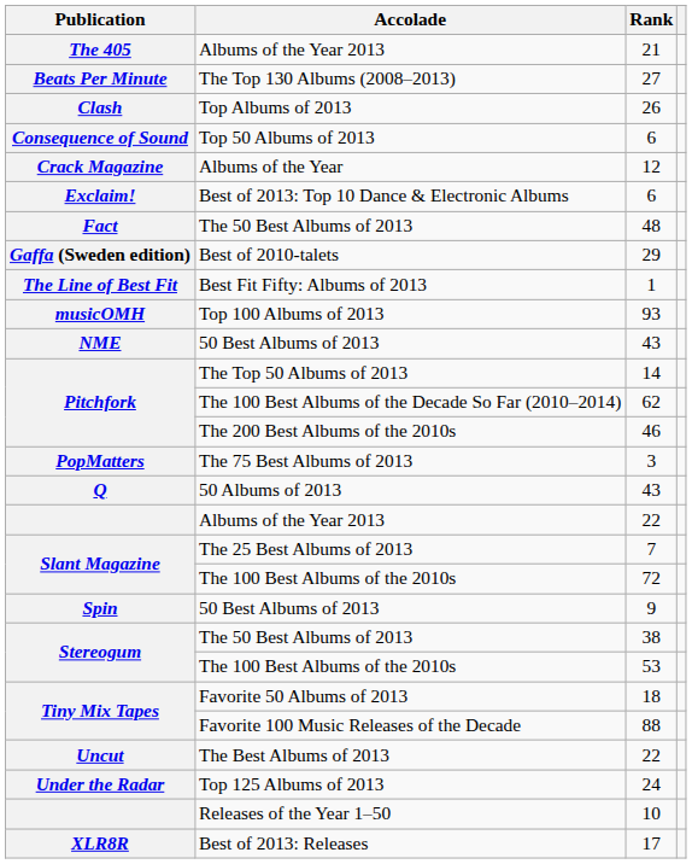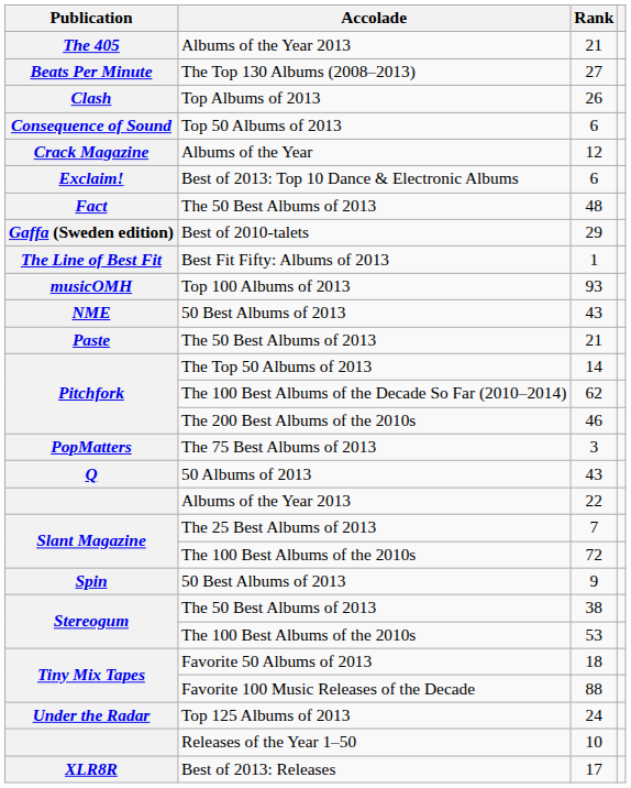+ row: Paste | The 50 Best Albums of 2013 | 21
- row: Uncut | The Best Albums of 2013 | 22
